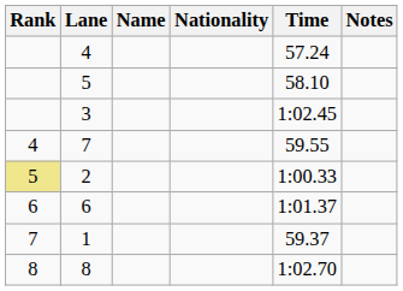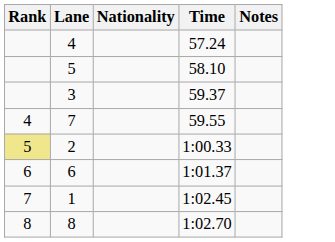- column: Name
3 | Time: 1:02.45 -> 59.37
1 | Time: 59.37 -> 1:02.45
